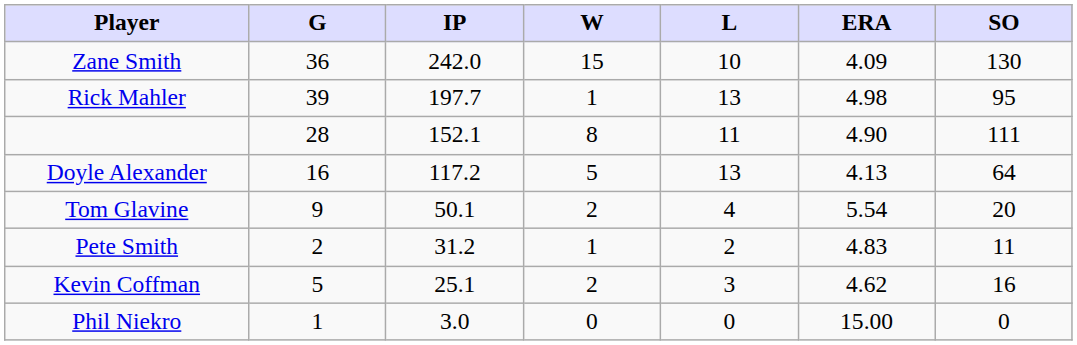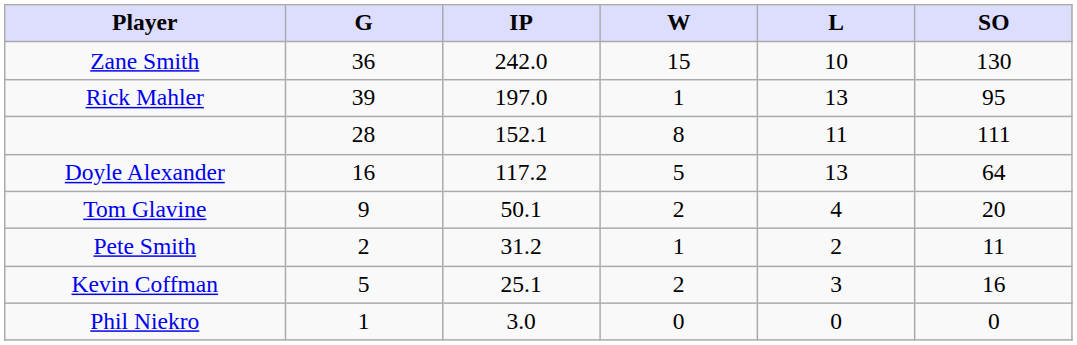- column: ERA | 4.09 | 4.98 | 4.90 | 4.13 | 5.54 | 4.83 | 4.62 | 15.00
Rick Mahler | IP: 197.7 -> 197.0
